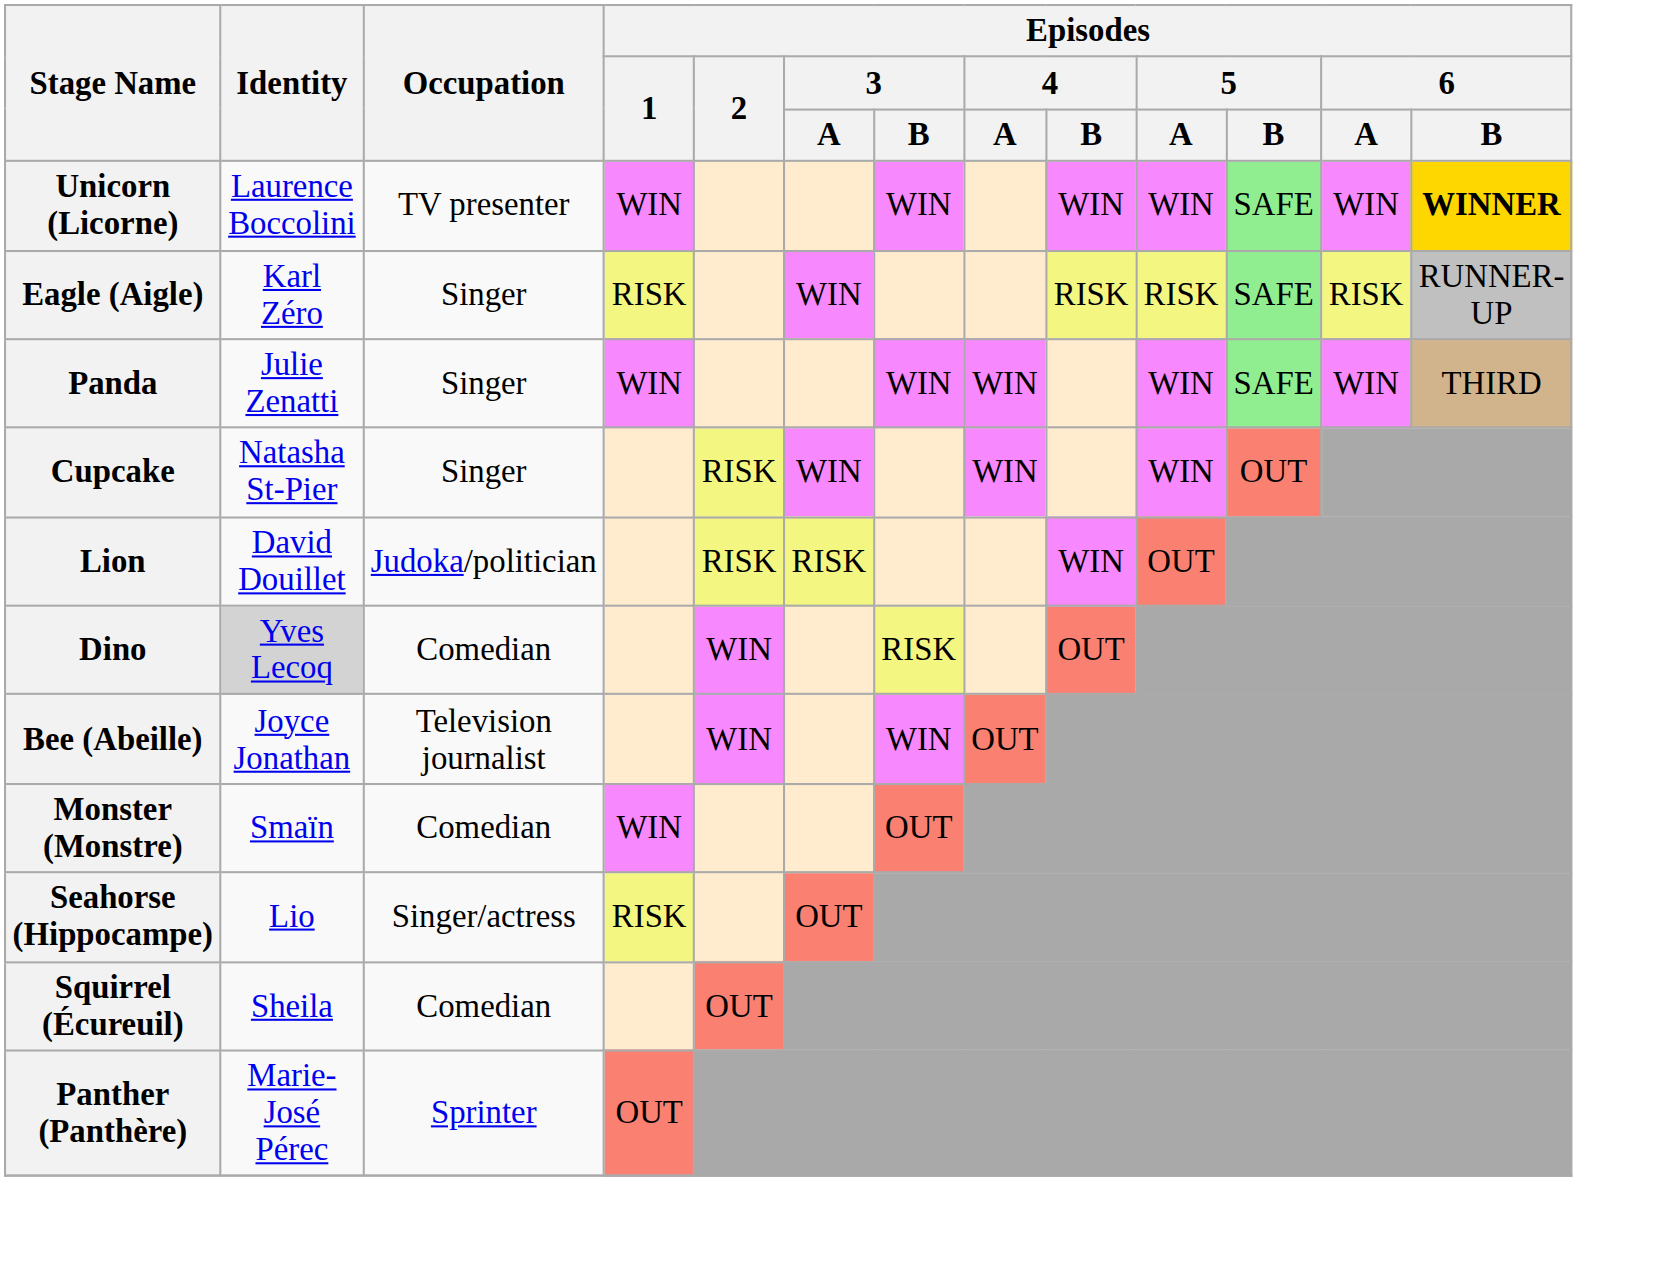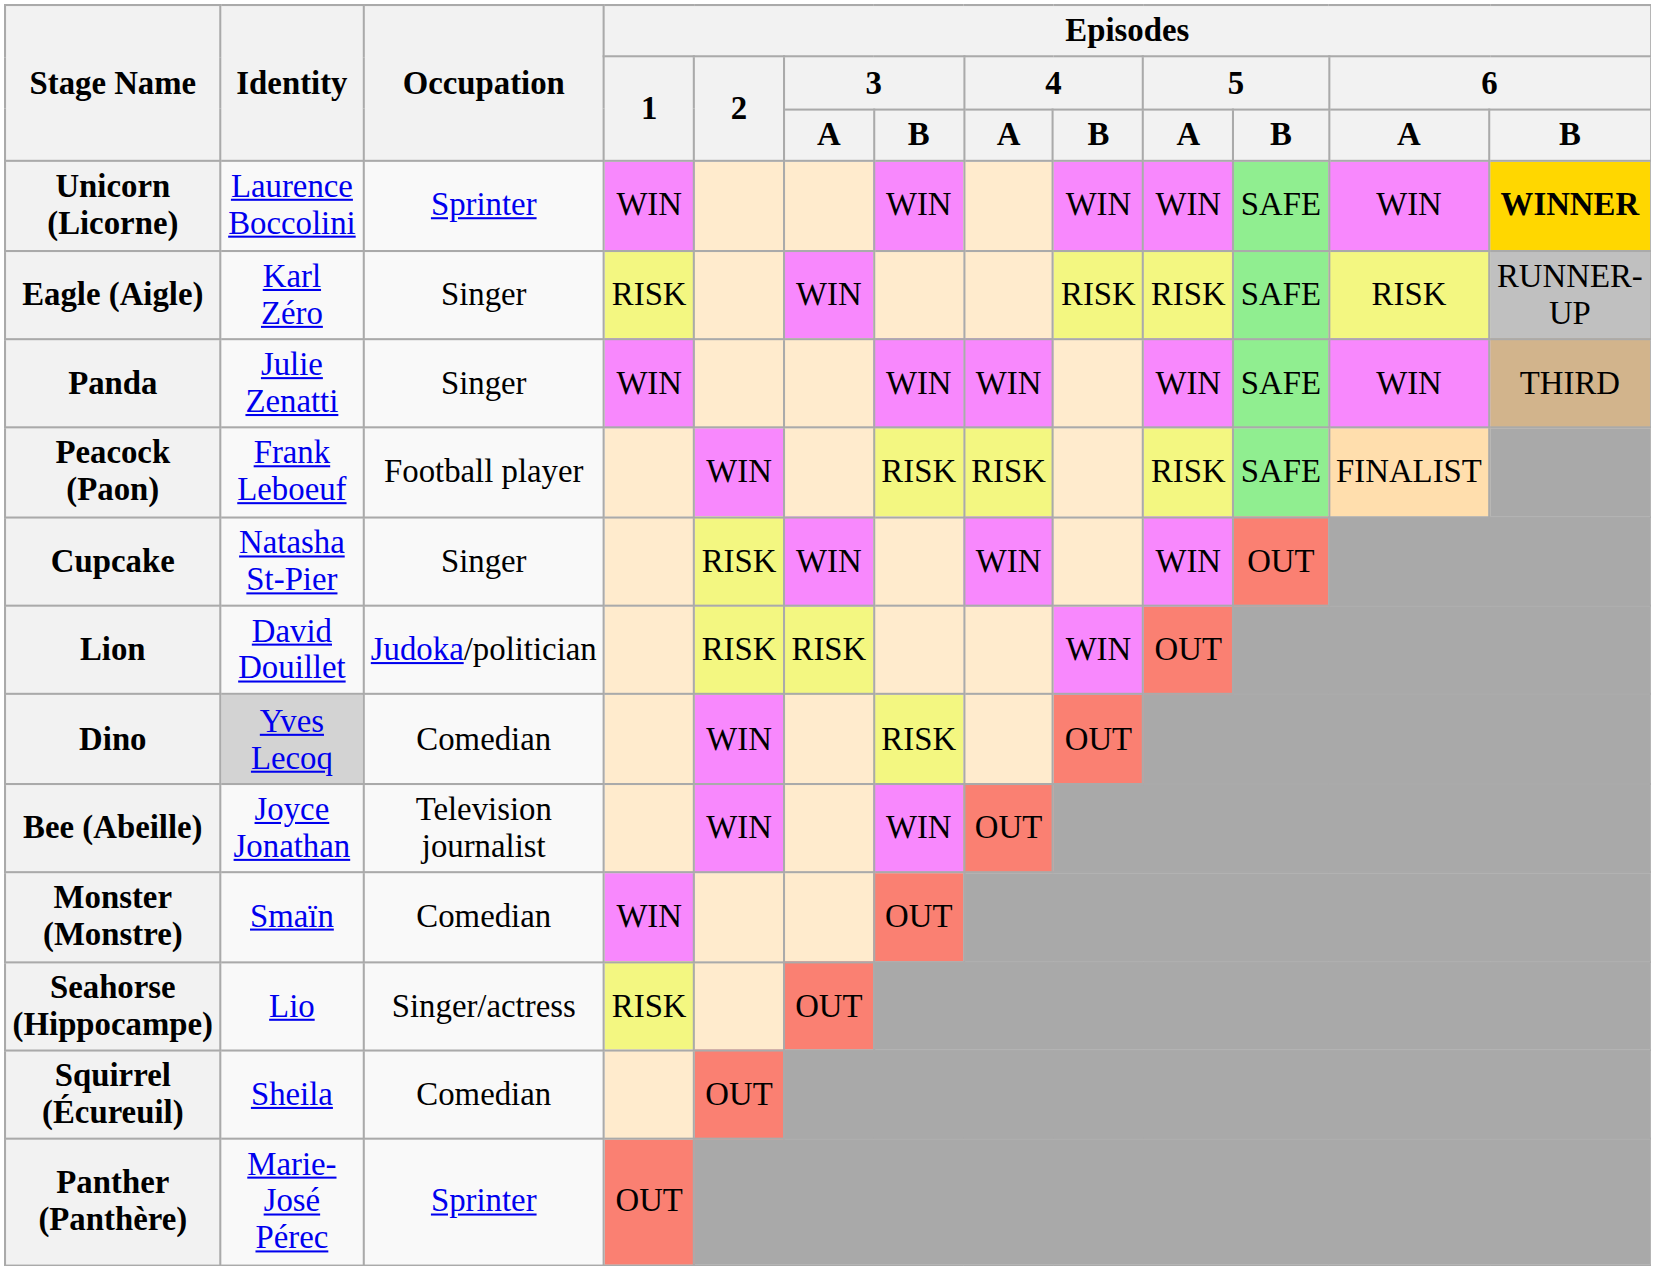Unicorn (Licorne) | Occupation: TV presenter -> Sprinter
+ row: Peacock (Paon) | Frank Leboeuf | Football player | WIN | RISK | RISK | RISK | SAFE | FINALIST
